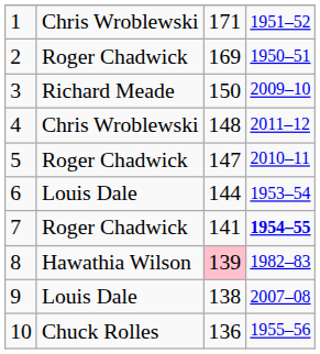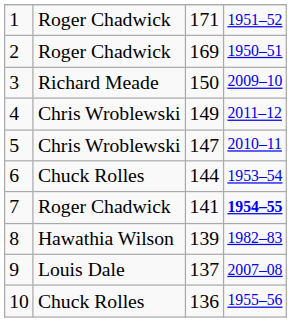1 | column 2: Chris Wroblewski -> Roger Chadwick
4 | column 3: 148 -> 149
5 | column 2: Roger Chadwick -> Chris Wroblewski
6 | column 2: Louis Dale -> Chuck Rolles
8 | column 3: pink background -> no background
9 | column 3: 138 -> 137
